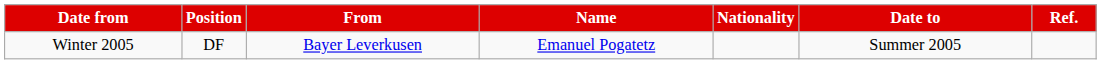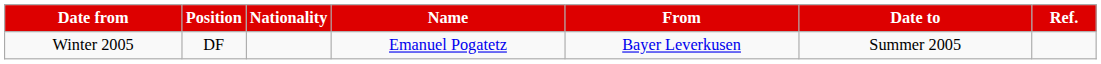columns swapped: Nationality <-> From
